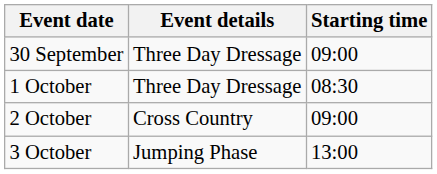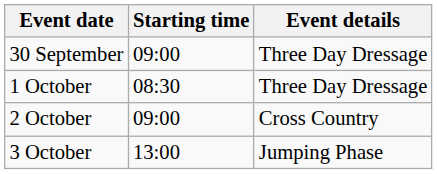columns swapped: Starting time <-> Event details
